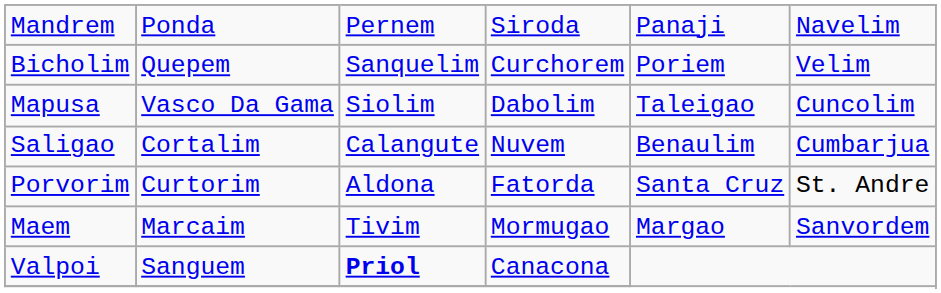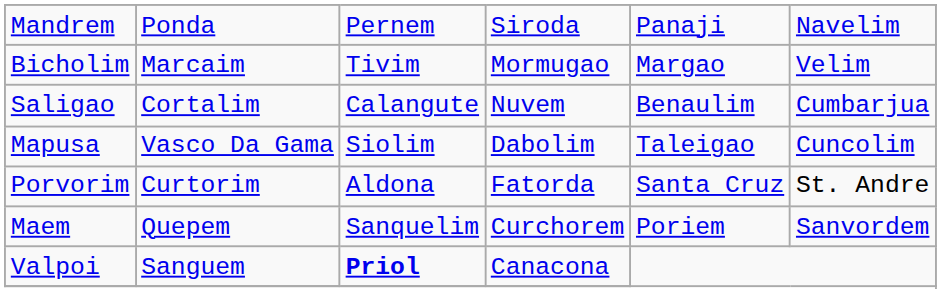Bicholim | column 2: Quepem -> Marcaim
Bicholim | column 3: Sanquelim -> Tivim
Bicholim | column 4: Curchorem -> Mormugao
Bicholim | column 5: Poriem -> Margao
rows swapped: Mapusa <-> Saligao
Maem | column 2: Marcaim -> Quepem
Maem | column 3: Tivim -> Sanquelim
Maem | column 4: Mormugao -> Curchorem
Maem | column 5: Margao -> Poriem
